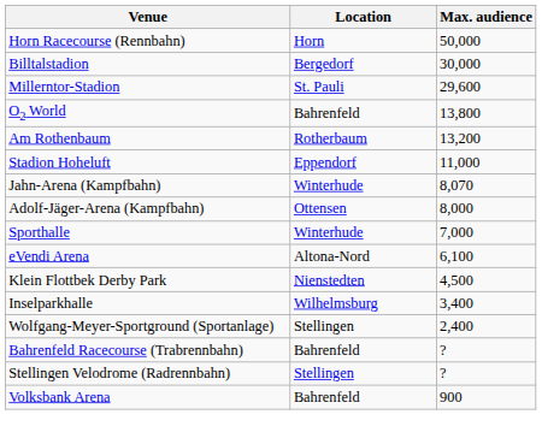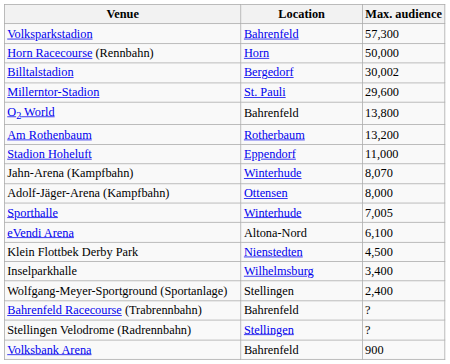+ row: Volksparkstadion | Bahrenfeld | 57,300
Billtalstadion | Max. audience: 30,000 -> 30,002
Sporthalle | Max. audience: 7,000 -> 7,005
